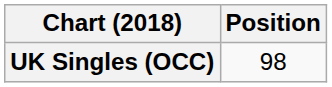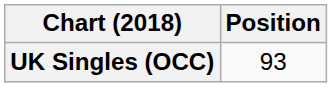UK Singles (OCC) | Position: 98 -> 93
